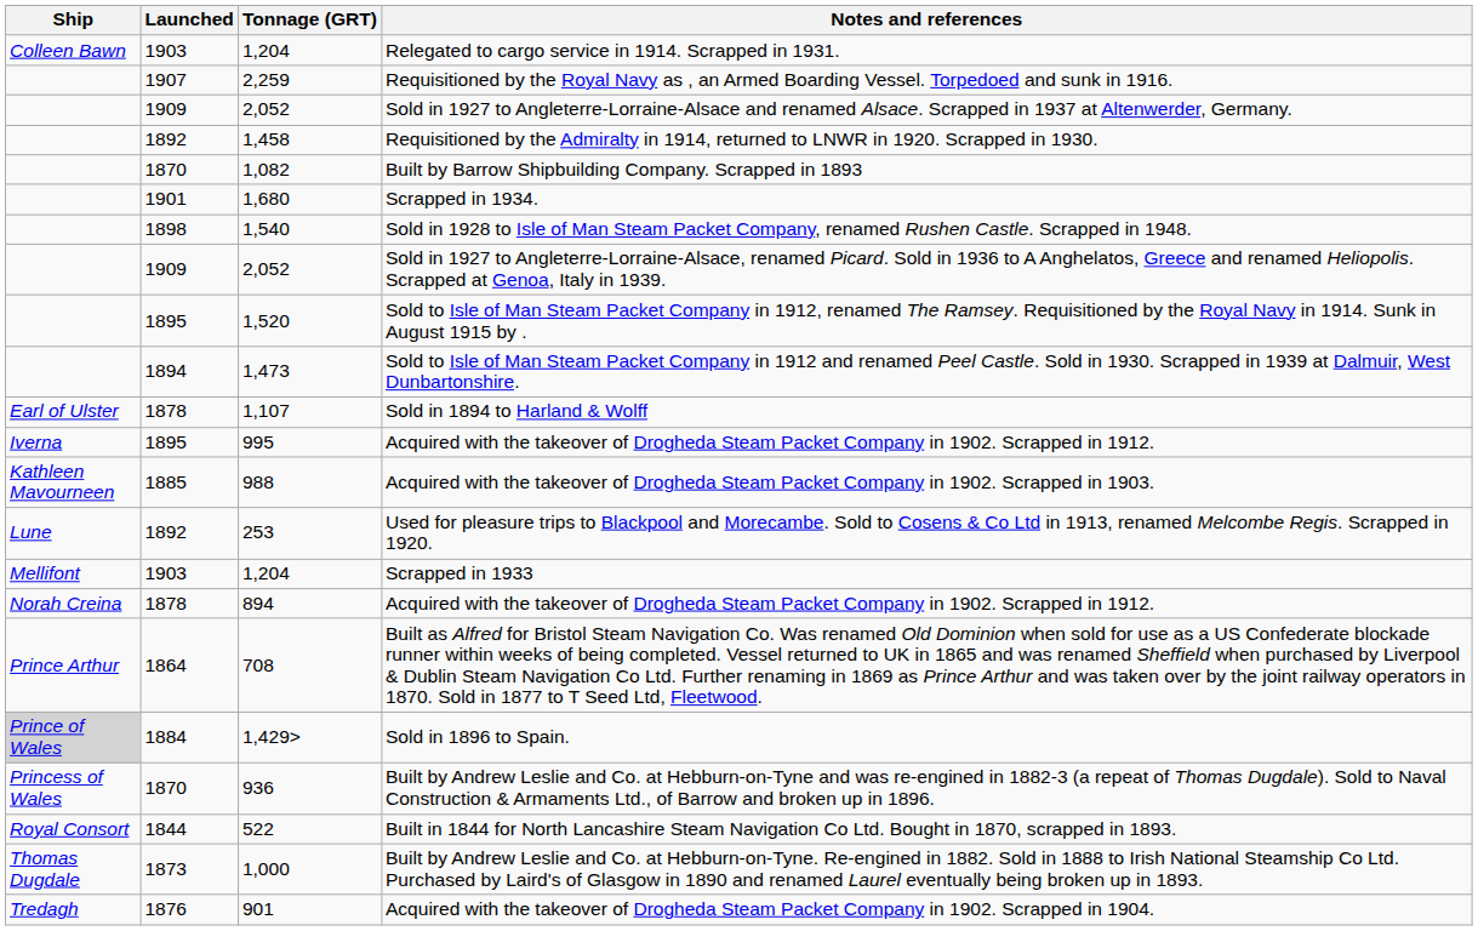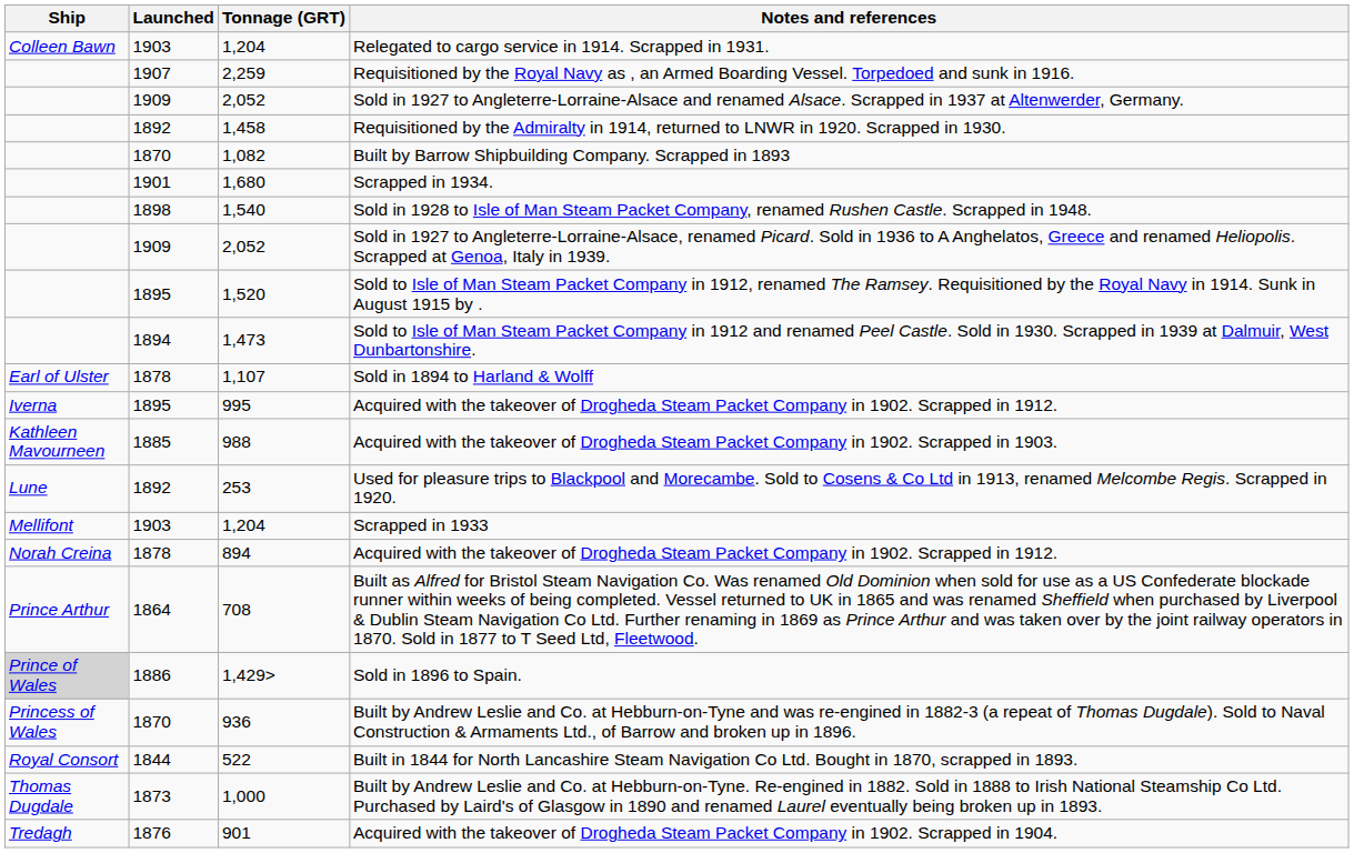Sold in 1896 to Spain. | Launched: 1884 -> 1886
